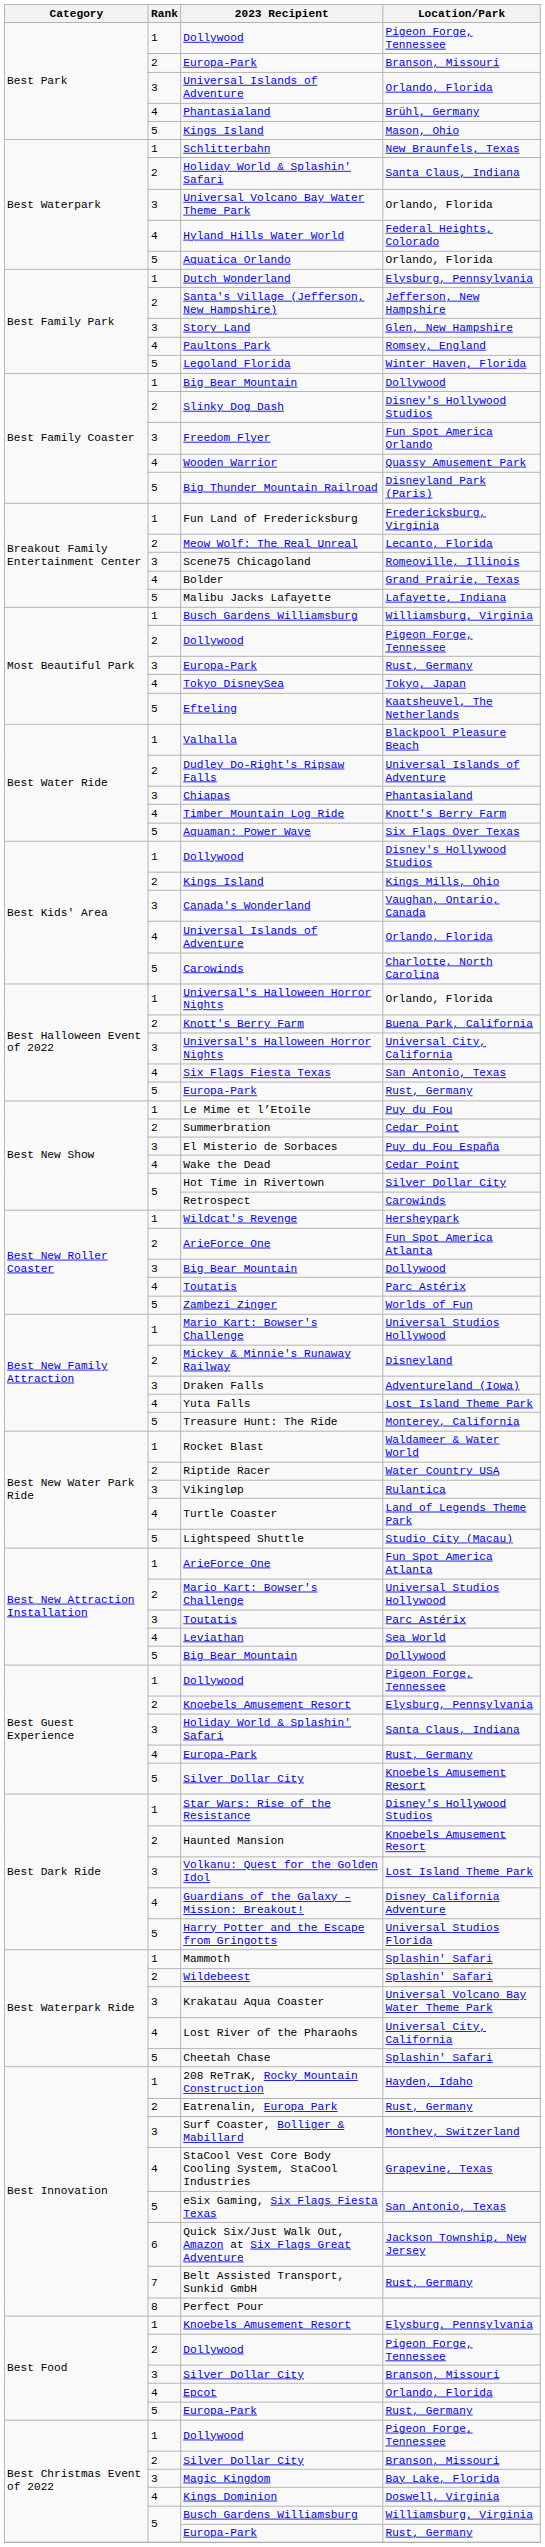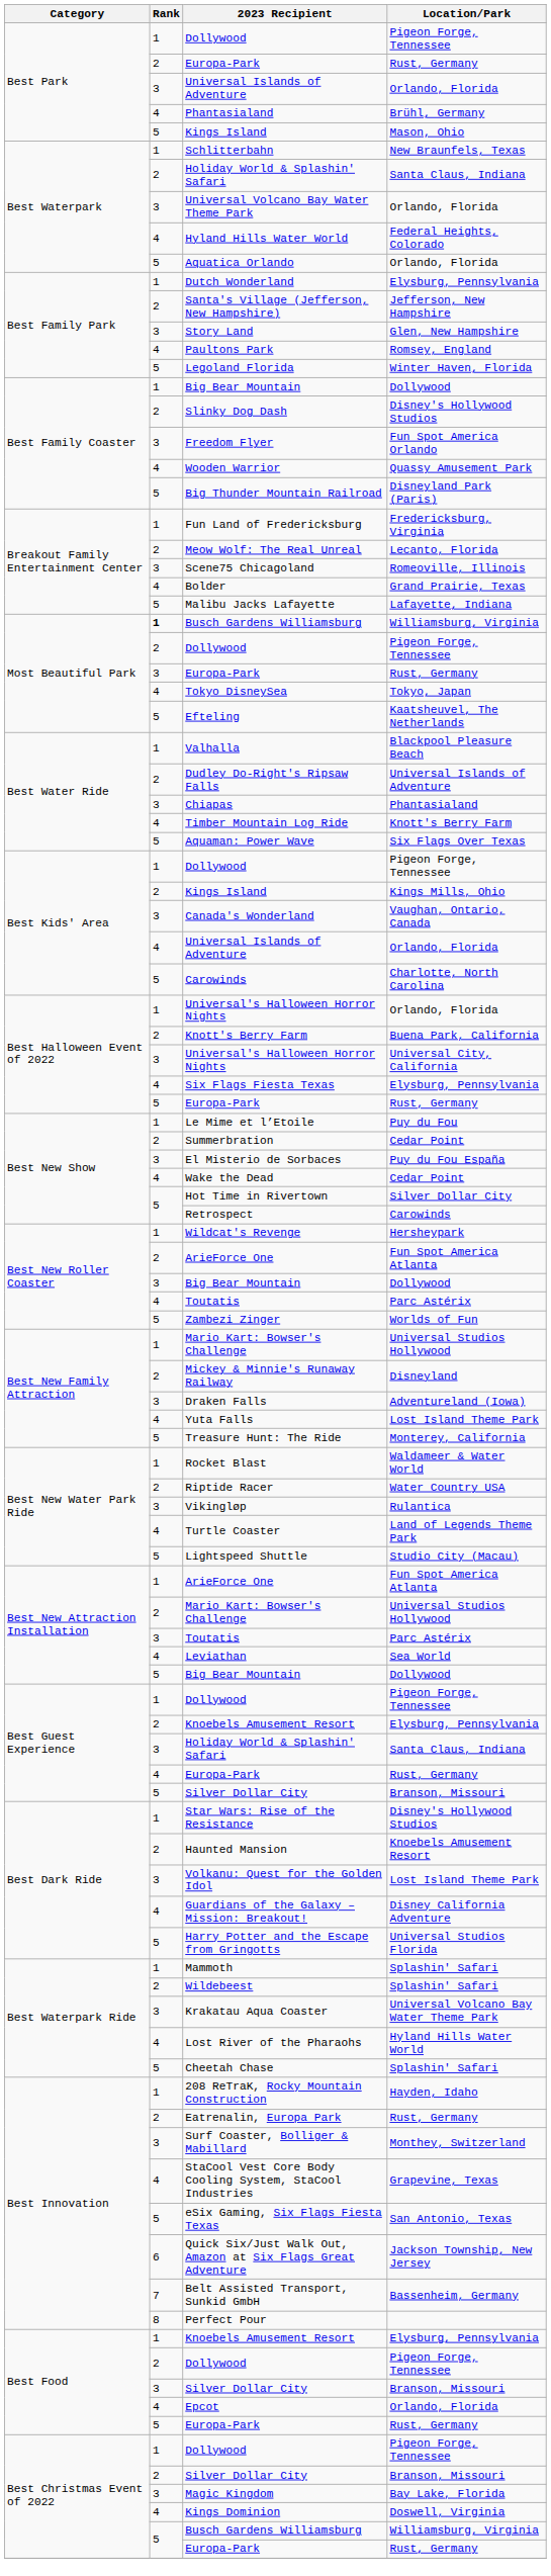Best Park / Europa-Park | Location/Park: Branson, Missouri -> Rust, Germany
Most Beautiful Park / Busch Gardens Williamsburg | Rank: normal -> bold
Best Kids' Area / Dollywood | Location/Park: Disney's Hollywood Studios -> Pigeon Forge, Tennessee
Six Flags Fiesta Texas | Location/Park: San Antonio, Texas -> Elysburg, Pennsylvania
Best Guest Experience / Silver Dollar City | Location/Park: Knoebels Amusement Resort -> Branson, Missouri
Lost River of the Pharaohs | Location/Park: Universal City, California -> Hyland Hills Water World
Belt Assisted Transport, Sunkid GmbH | Location/Park: Rust, Germany -> Bassenheim, Germany
